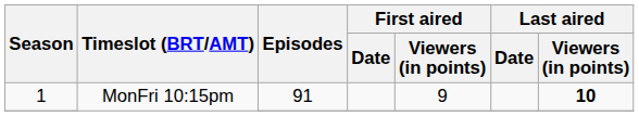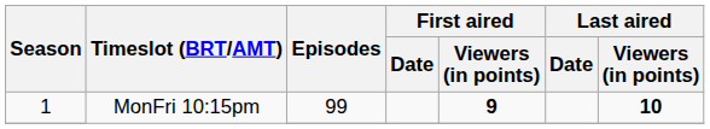1 / MonFri 10:15pm | Episodes: 91 -> 99
1 / MonFri 10:15pm | First aired / Viewers (in points): normal -> bold
